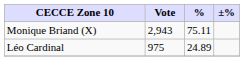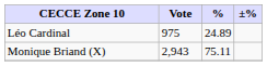rows swapped: Monique Briand (X) <-> Léo Cardinal
